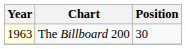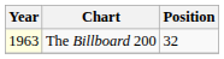The Billboard 200 | Position: 30 -> 32
